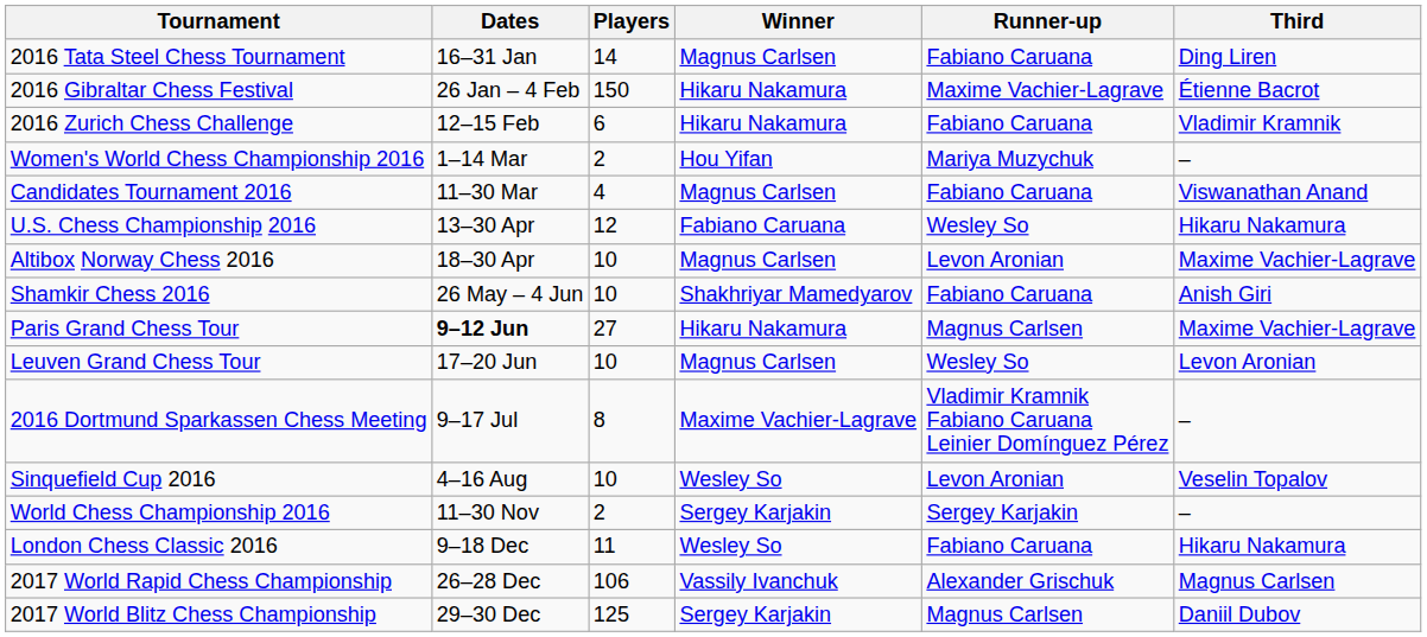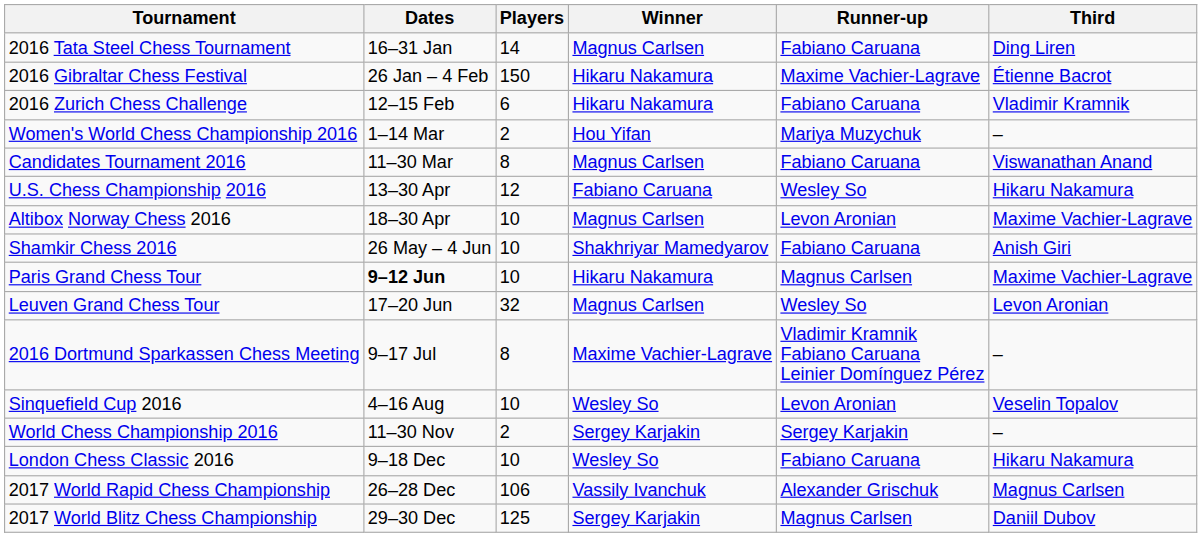Candidates Tournament 2016 | Players: 4 -> 8
Paris Grand Chess Tour | Players: 27 -> 10
Leuven Grand Chess Tour | Players: 10 -> 32
London Chess Classic 2016 | Players: 11 -> 10
